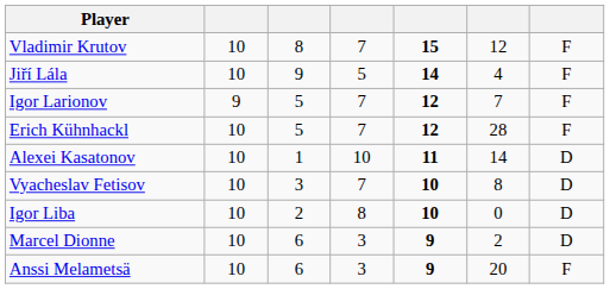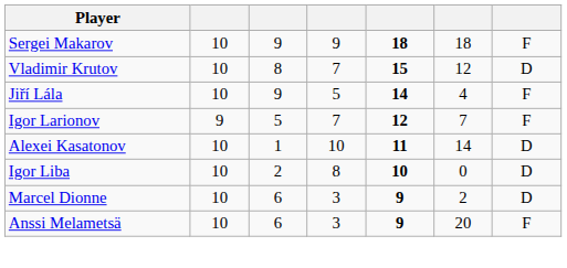+ row: Sergei Makarov | 10 | 9 | 9 | 18 | 18 | F
Vladimir Krutov | column 7: F -> D
- row: Erich Kühnhackl | 10 | 5 | 7 | 12 | 28 | F
- row: Vyacheslav Fetisov | 10 | 3 | 7 | 10 | 8 | D
